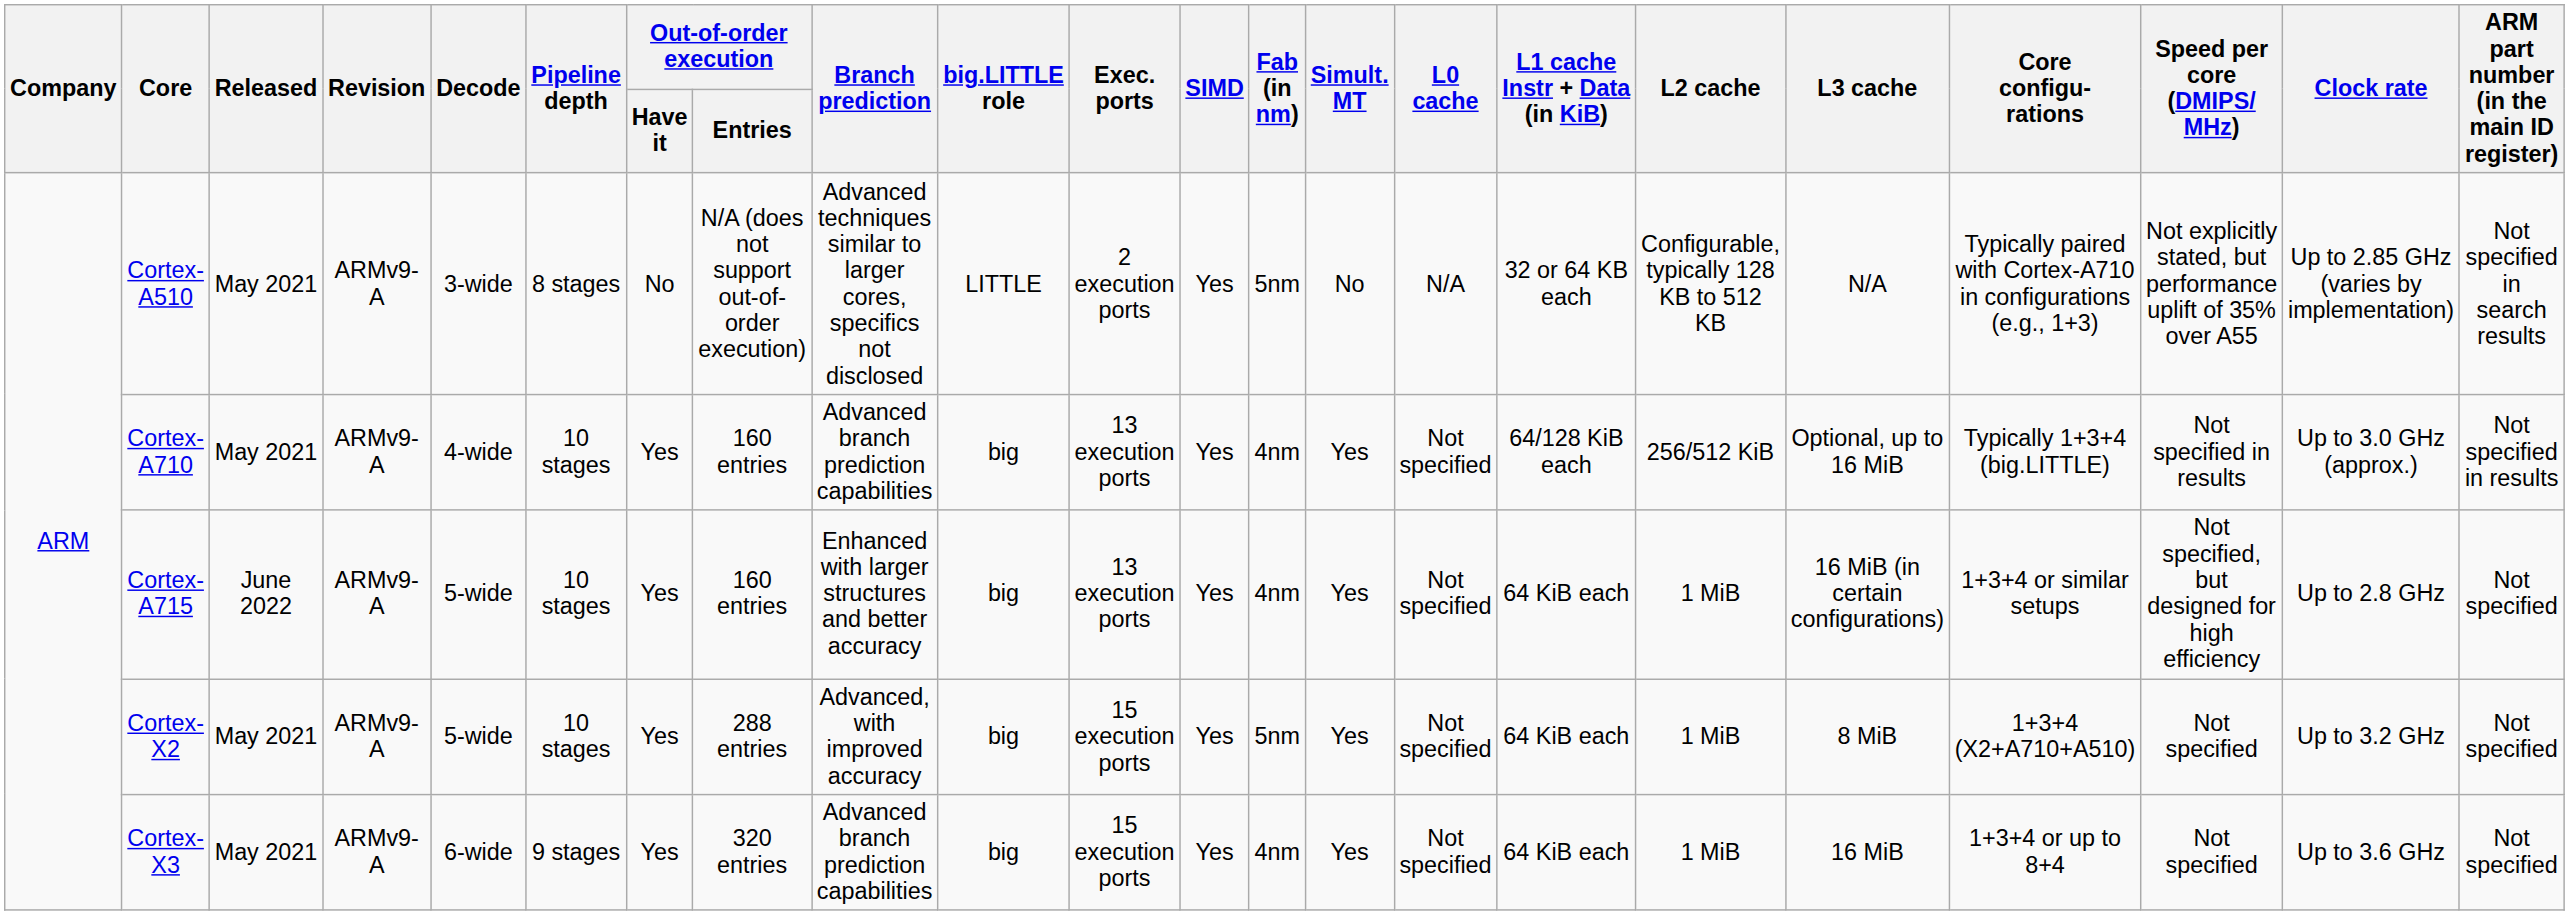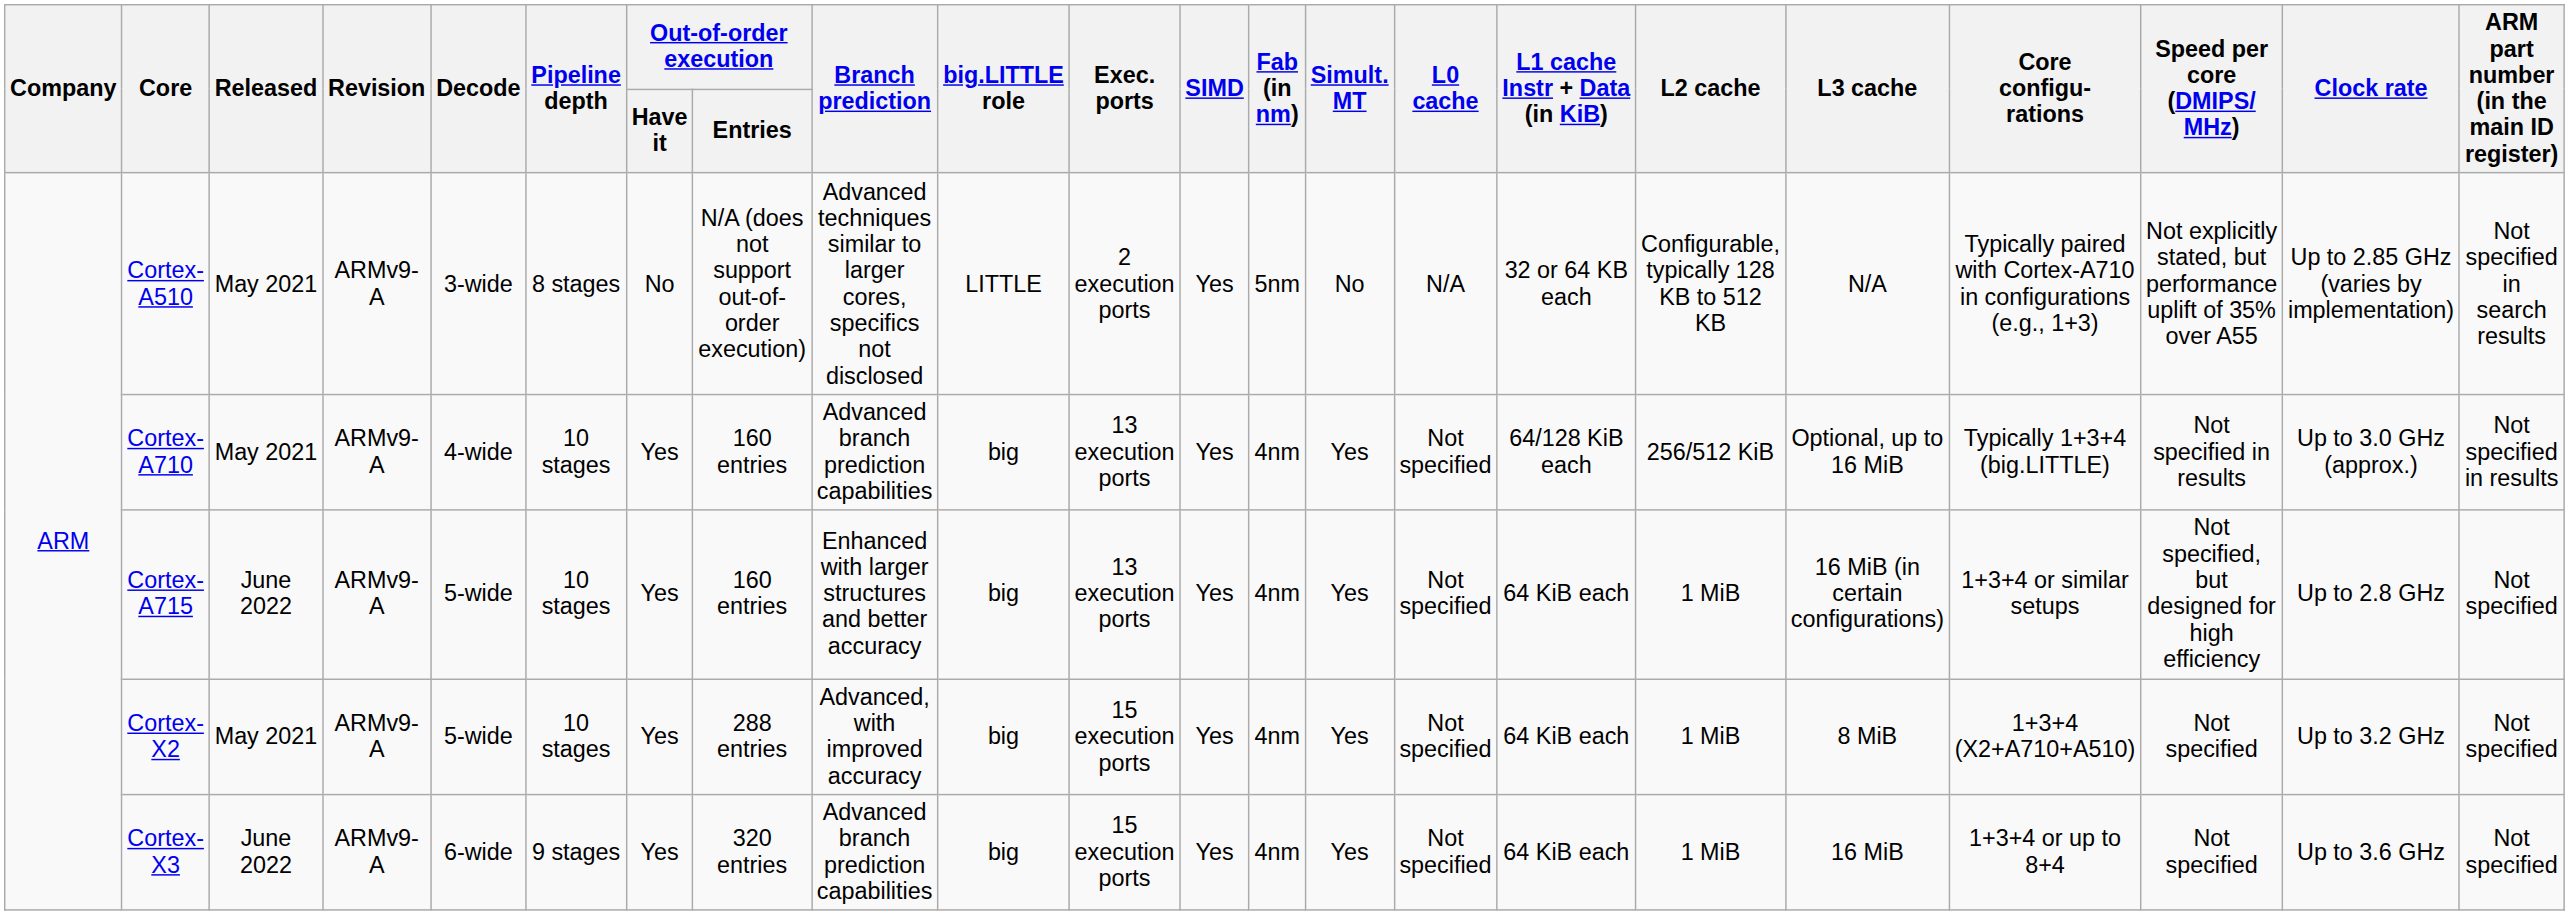Cortex-X2 | Fab (in nm): 5nm -> 4nm
Cortex-X3 | Released: May 2021 -> June 2022
